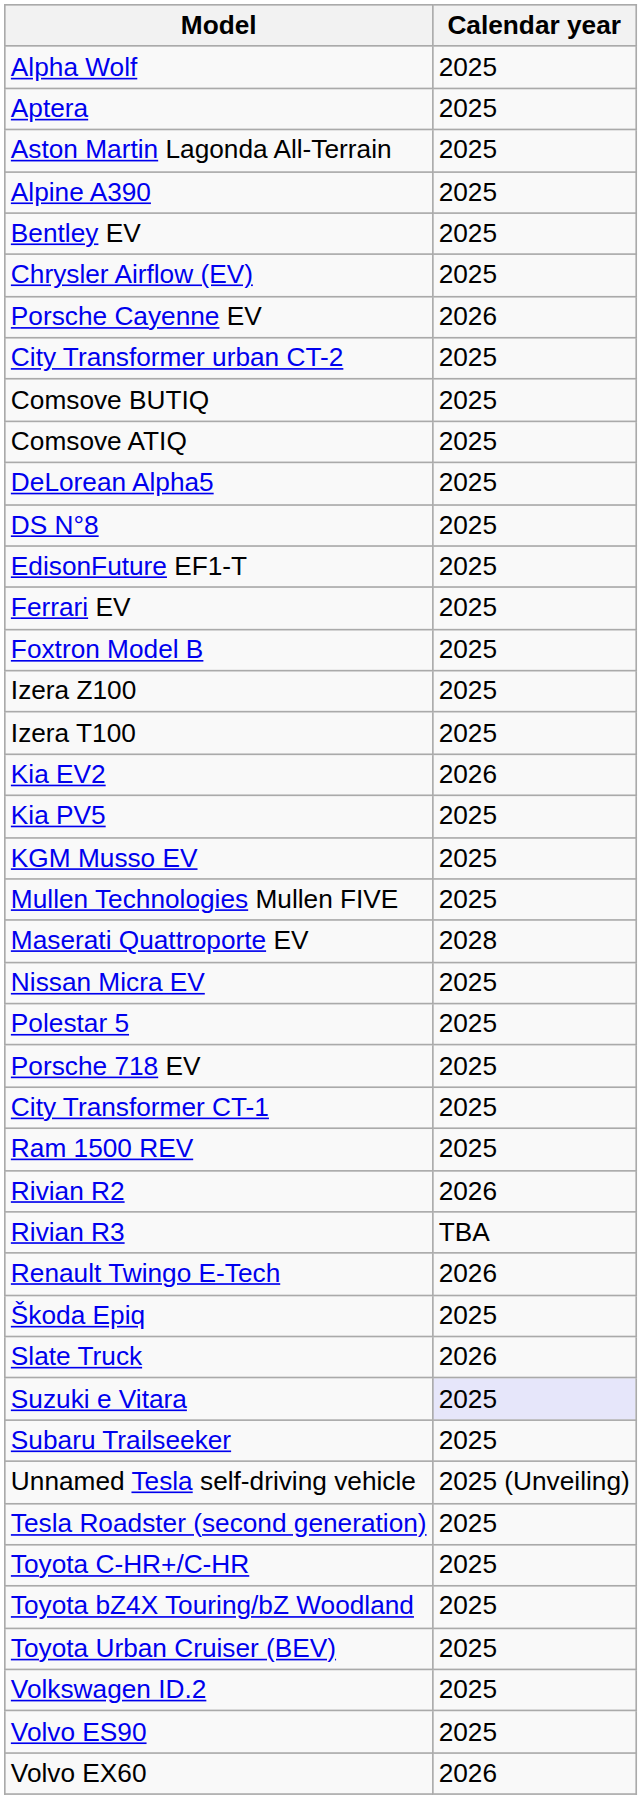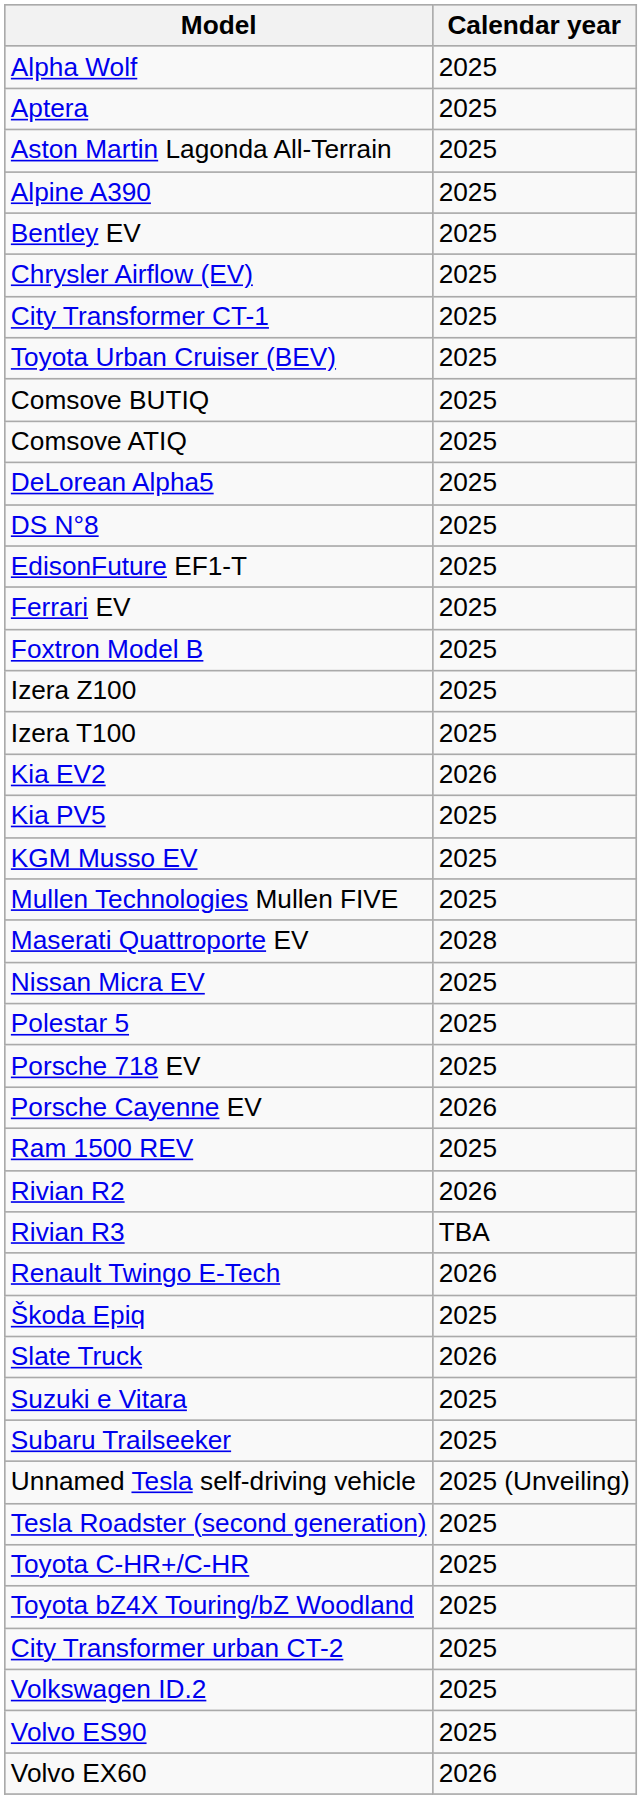rows swapped: City Transformer CT-1 <-> Porsche Cayenne EV
rows swapped: City Transformer urban CT-2 <-> Toyota Urban Cruiser (BEV)
Suzuki e Vitara | Calendar year: lavender background -> no background
